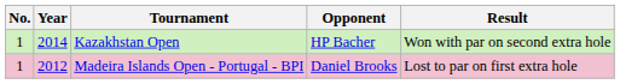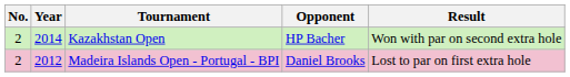Kazakhstan Open | No.: 1 -> 2
Madeira Islands Open - Portugal - BPI | No.: 1 -> 2
